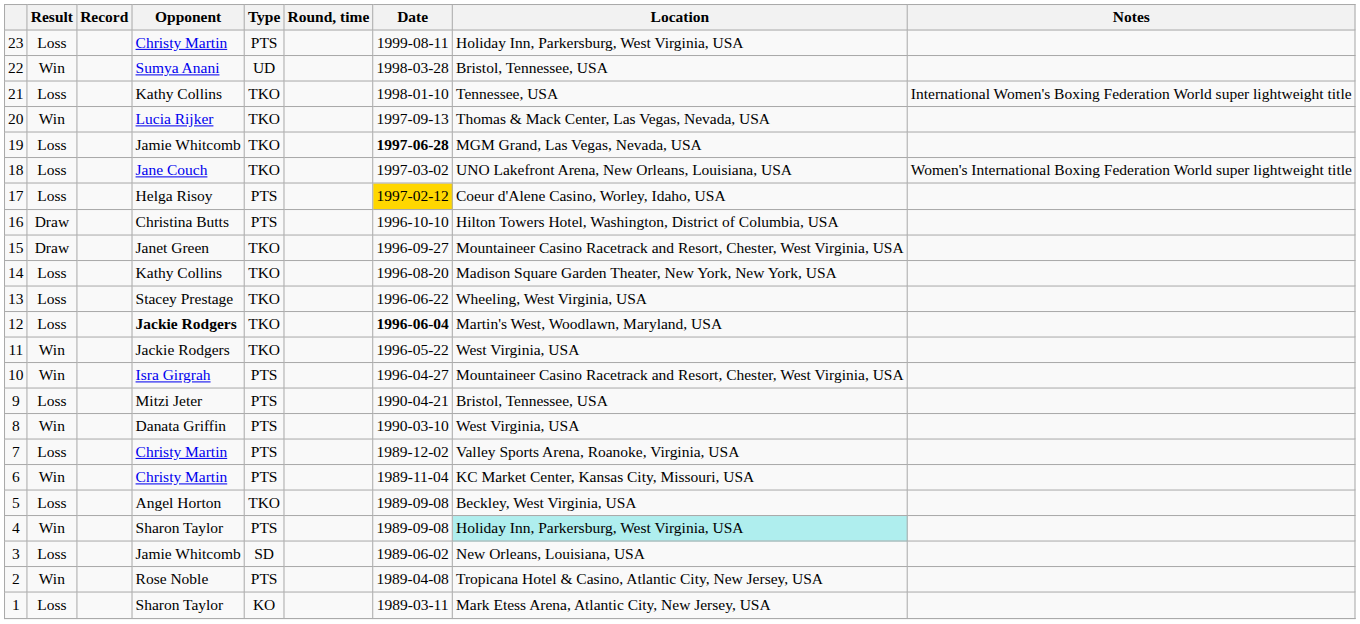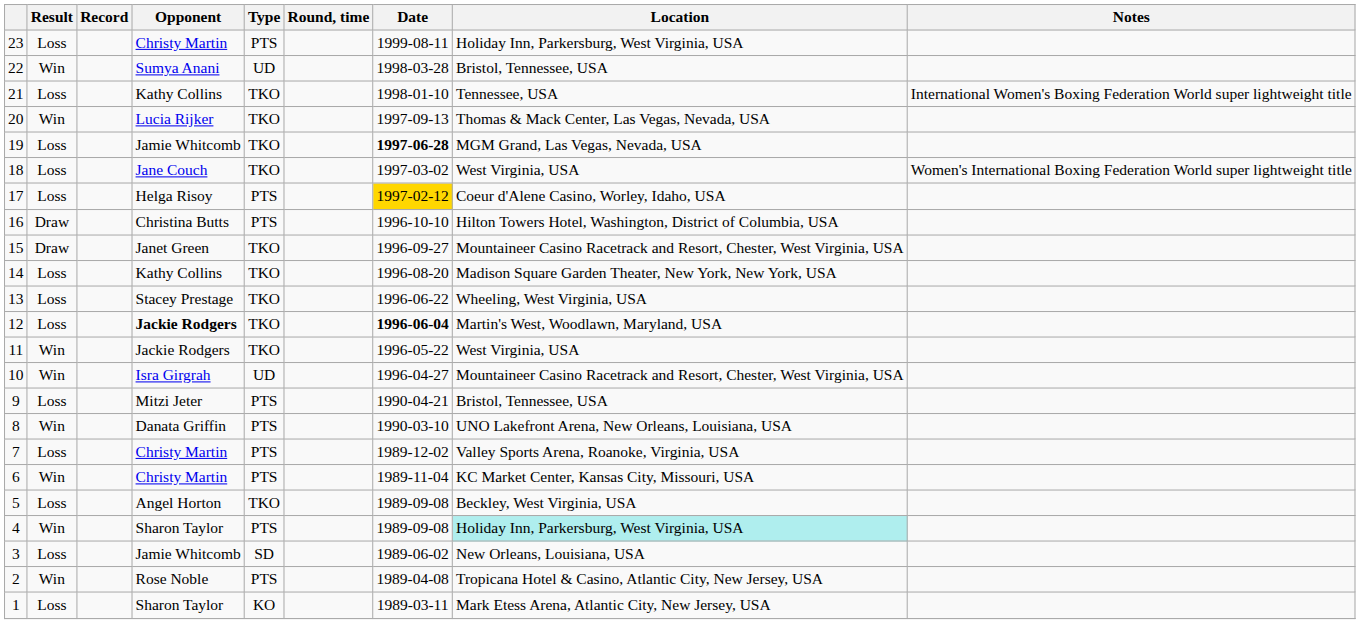18 | Location: UNO Lakefront Arena, New Orleans, Louisiana, USA -> West Virginia, USA
10 | Type: PTS -> UD
8 | Location: West Virginia, USA -> UNO Lakefront Arena, New Orleans, Louisiana, USA
